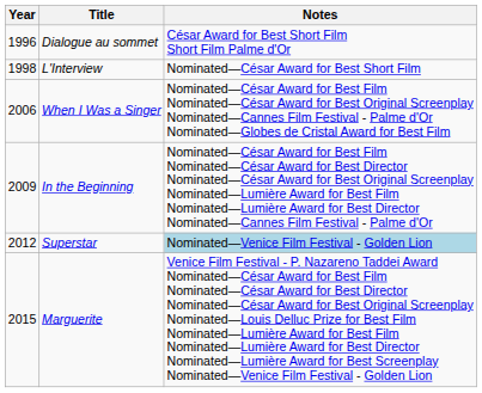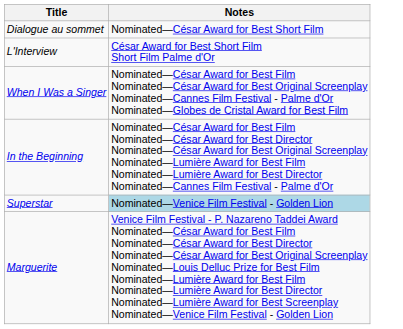- column: Year | 1996 | 1998 | 2006 | 2009 | 2012 | 2015
Dialogue au sommet | Notes: César Award for Best Short Film Short Film Palme d'Or -> Nominated—César Award for Best Short Film
L'Interview | Notes: Nominated—César Award for Best Short Film -> César Award for Best Short Film Short Film Palme d'Or
